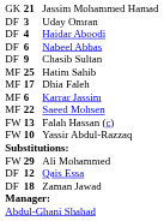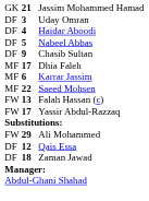Nabeel Abbas | column 2: 6 -> 5
- row: MF | 25 | Hatim Sahib
Yassir Abdul-Razzaq | column 2: 10 -> 17
